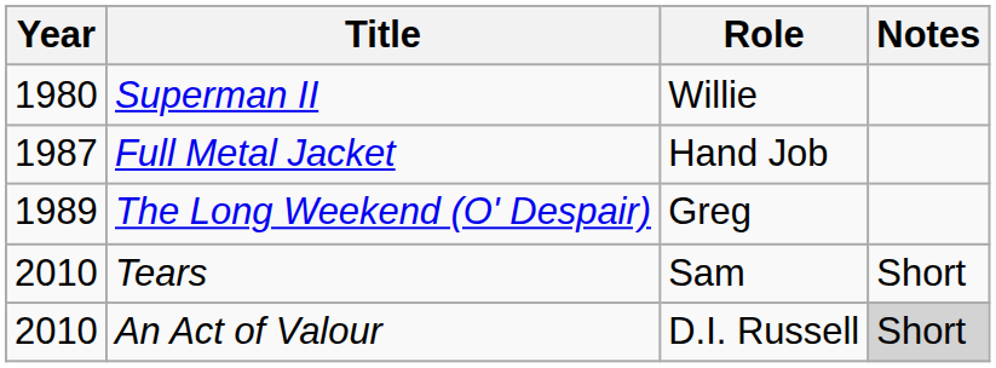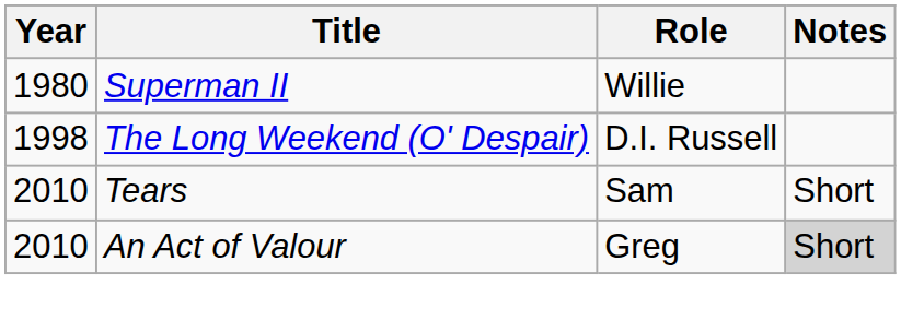- row: 1987 | Full Metal Jacket | Hand Job
The Long Weekend (O' Despair) | Year: 1989 -> 1998
The Long Weekend (O' Despair) | Role: Greg -> D.I. Russell
An Act of Valour | Role: D.I. Russell -> Greg
